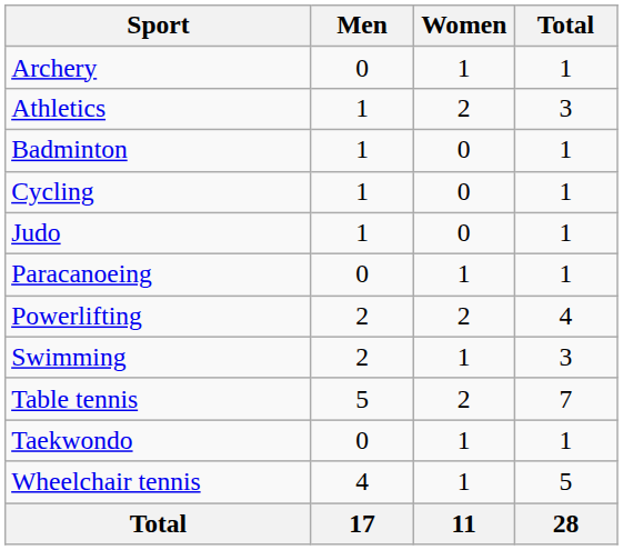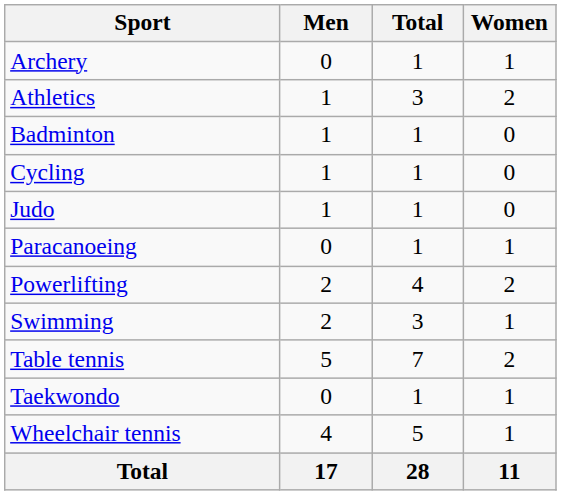columns swapped: Women <-> Total
